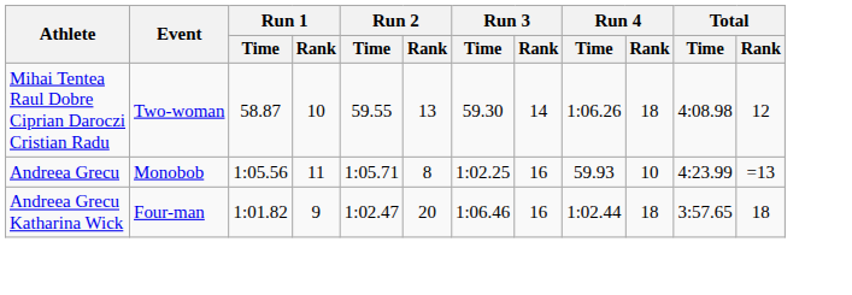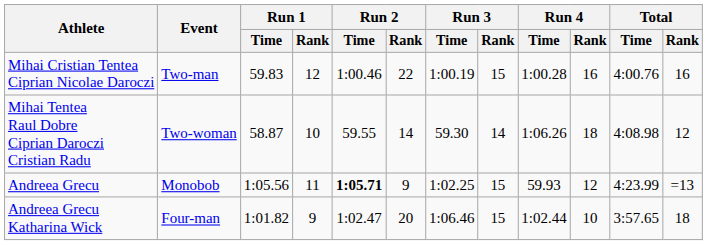+ row: Mihai Cristian Tentea Ciprian Nicolae Daroczi | Two-man | 59.83 | 12 | 1:00.46 | 22 | 1:00.19 | 15 | 1:00.28 | 16 | 4:00.76 | 16
Mihai Tentea Raul Dobre Ciprian Daroczi Cristian Radu | Run 2 / Rank: 13 -> 14
Andreea Grecu | Run 2 / Time: normal -> bold
Andreea Grecu | Run 2 / Rank: 8 -> 9
Andreea Grecu | Run 3 / Rank: 16 -> 15
Andreea Grecu | Run 4 / Rank: 10 -> 12
Andreea Grecu Katharina Wick | Run 3 / Rank: 16 -> 15
Andreea Grecu Katharina Wick | Run 4 / Rank: 18 -> 10
